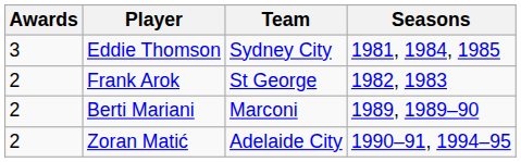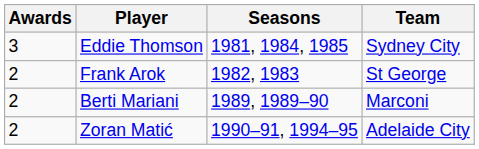columns swapped: Team <-> Seasons
